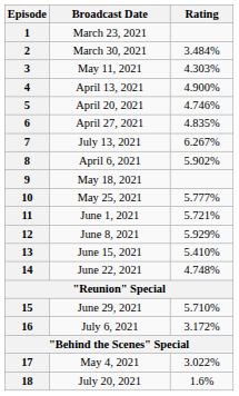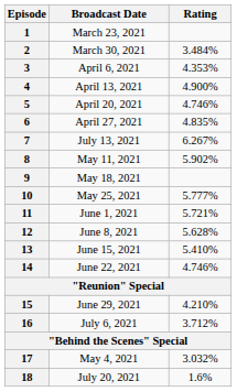3 | Broadcast Date: May 11, 2021 -> April 6, 2021
3 | Rating: 4.303% -> 4.353%
8 | Broadcast Date: April 6, 2021 -> May 11, 2021
12 | Rating: 5.929% -> 5.628%
14 | Rating: 4.748% -> 4.746%
15 | Rating: 5.710% -> 4.210%
16 | Rating: 3.172% -> 3.712%
17 | Rating: 3.022% -> 3.032%
